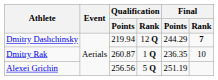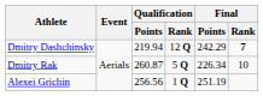Dmitry Dashchinsky | Final / Points: 244.29 -> 242.29
Dmitry Rak | Qualification / Rank: 1 Q -> 5 Q
Dmitry Rak | Final / Points: 236.35 -> 226.34
Alexei Grichin | Qualification / Rank: 5 Q -> 1 Q
